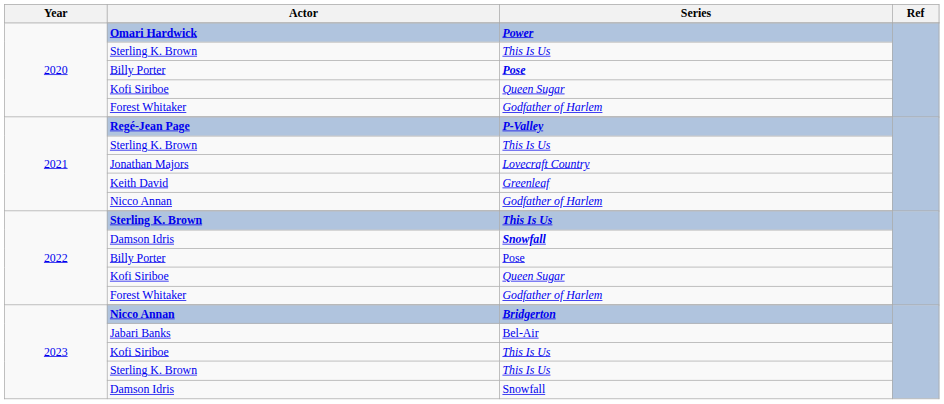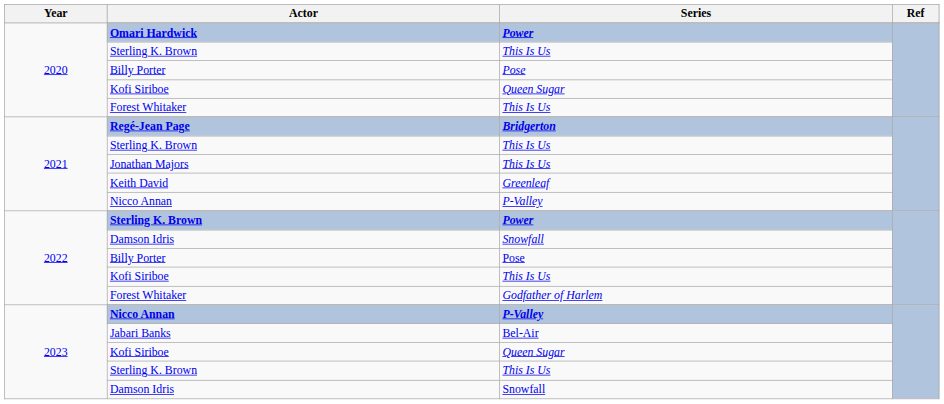2020 / Billy Porter | Series: bold -> normal
2020 / Forest Whitaker | Series: Godfather of Harlem -> This Is Us
Regé-Jean Page | Series: P-Valley -> Bridgerton
Jonathan Majors | Series: Lovecraft Country -> This Is Us
2021 / Nicco Annan | Series: Godfather of Harlem -> P-Valley
2022 / Sterling K. Brown | Series: This Is Us -> Power
2022 / Damson Idris | Series: bold -> normal
2022 / Kofi Siriboe | Series: Queen Sugar -> This Is Us
2023 / Nicco Annan | Series: Bridgerton -> P-Valley
2023 / Kofi Siriboe | Series: This Is Us -> Queen Sugar
